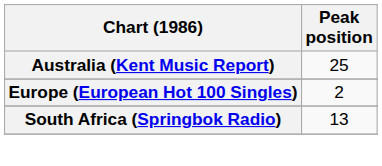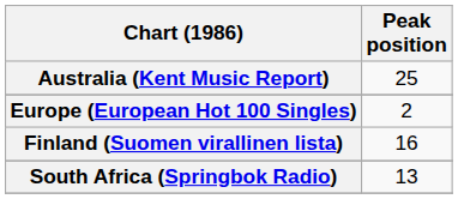+ row: Finland (Suomen virallinen lista) | 16
